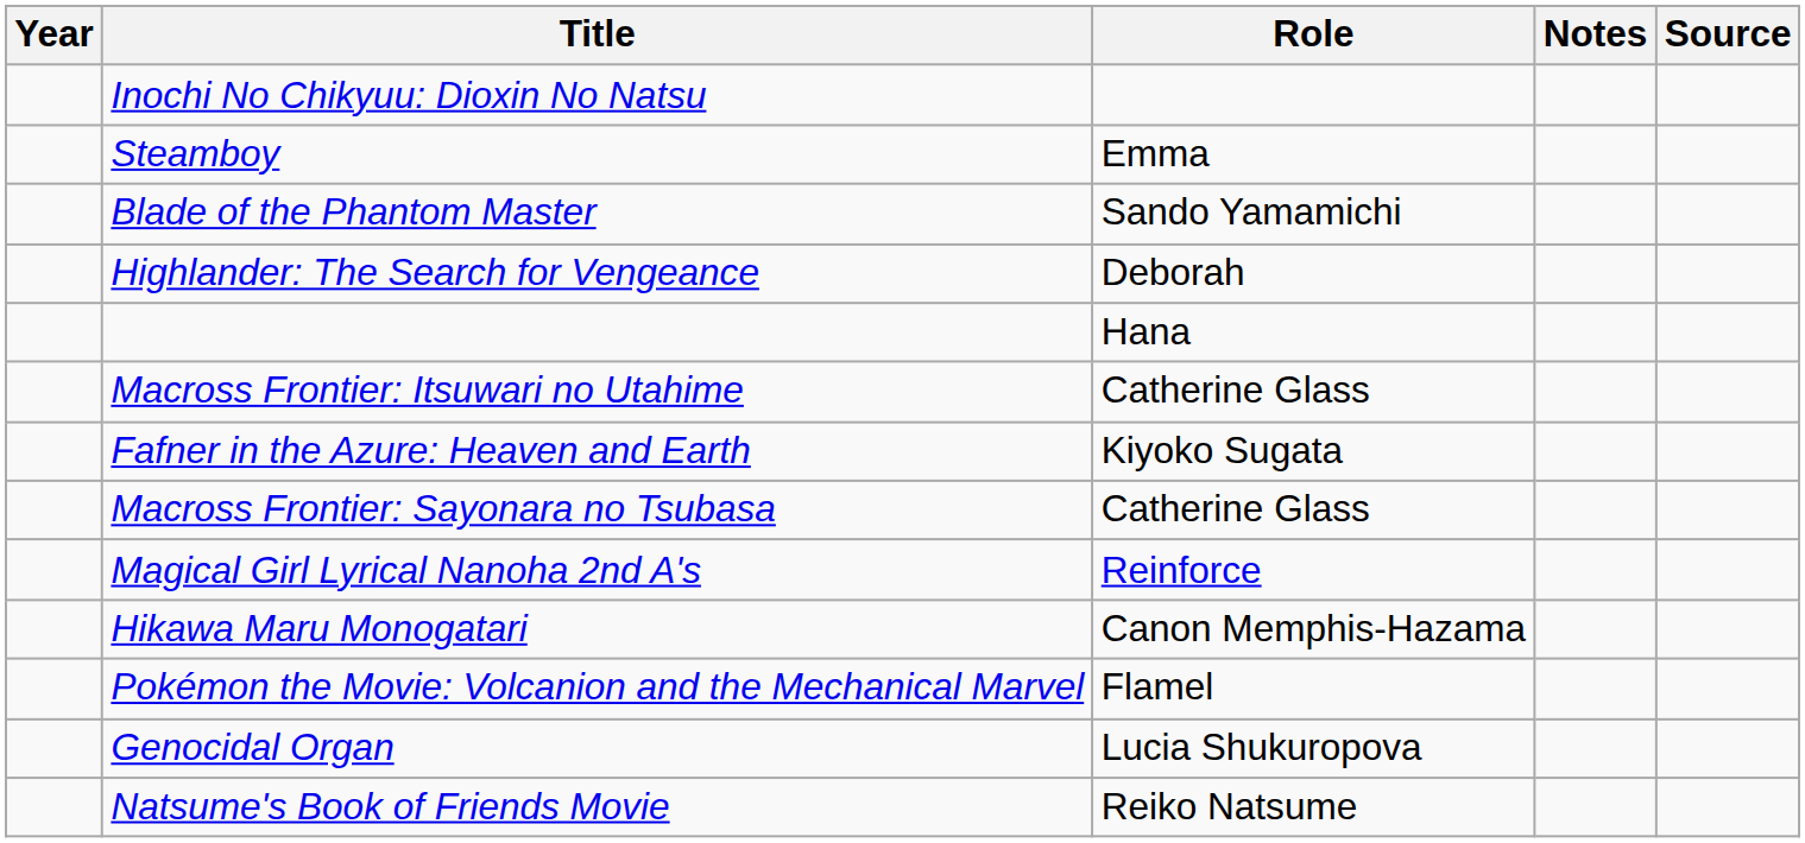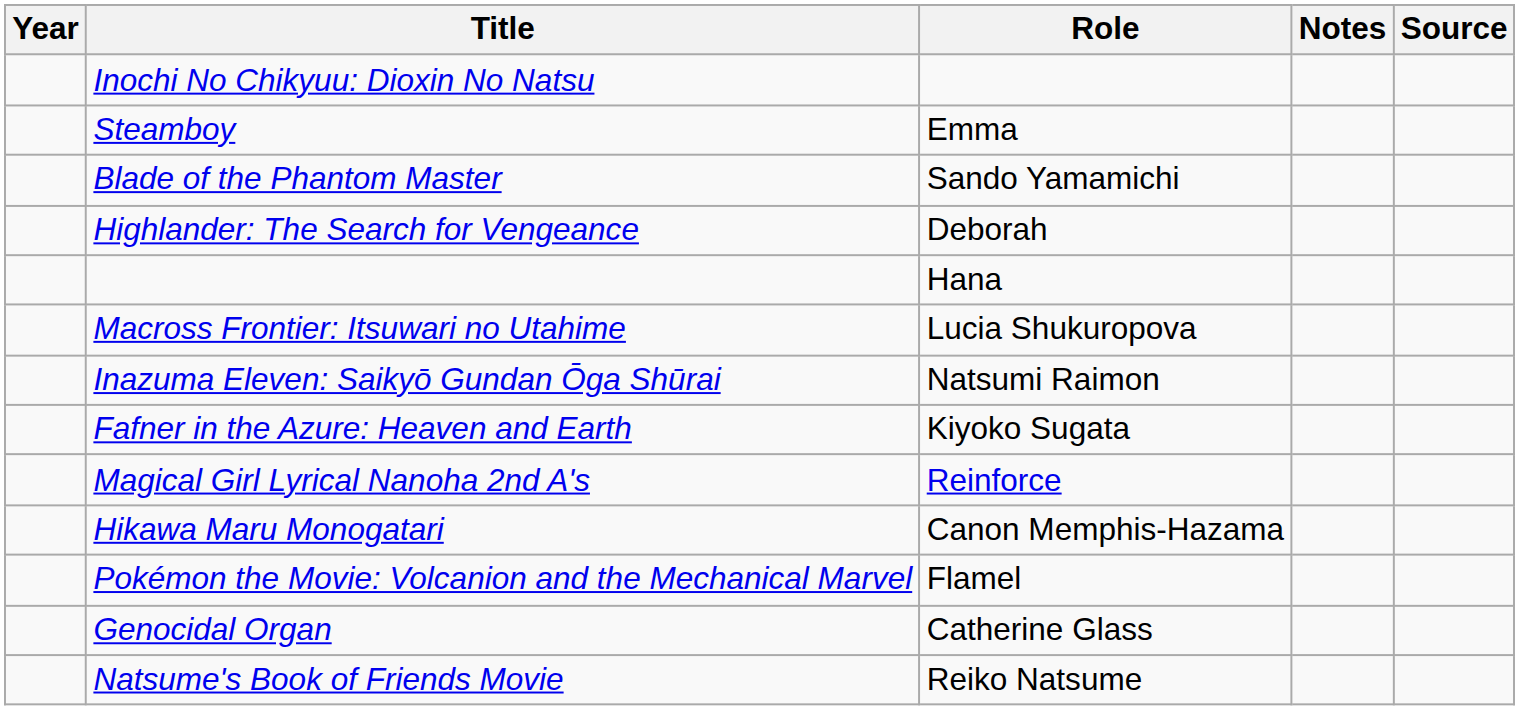Macross Frontier: Itsuwari no Utahime | Role: Catherine Glass -> Lucia Shukuropova
+ row: Inazuma Eleven: Saikyō Gundan Ōga Shūrai | Natsumi Raimon
- row: Macross Frontier: Sayonara no Tsubasa | Catherine Glass
Genocidal Organ | Role: Lucia Shukuropova -> Catherine Glass
